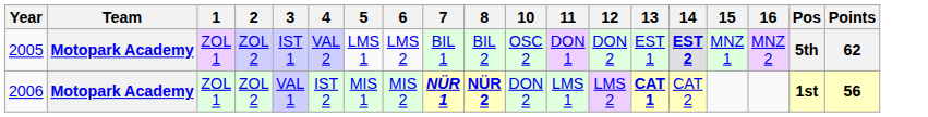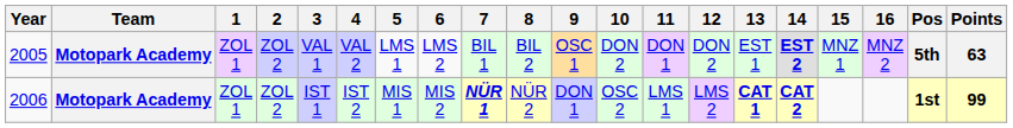+ column: 9 | OSC 1 | DON 1
2005 | 3: IST 1 -> VAL 1
2005 | 10: OSC 2 -> DON 2
2005 | Points: 62 -> 63
2006 | 3: VAL 1 -> IST 1
2006 | 8: bold -> normal
2006 | 10: DON 2 -> OSC 2
2006 | 14: normal -> bold
2006 | Points: 56 -> 99
